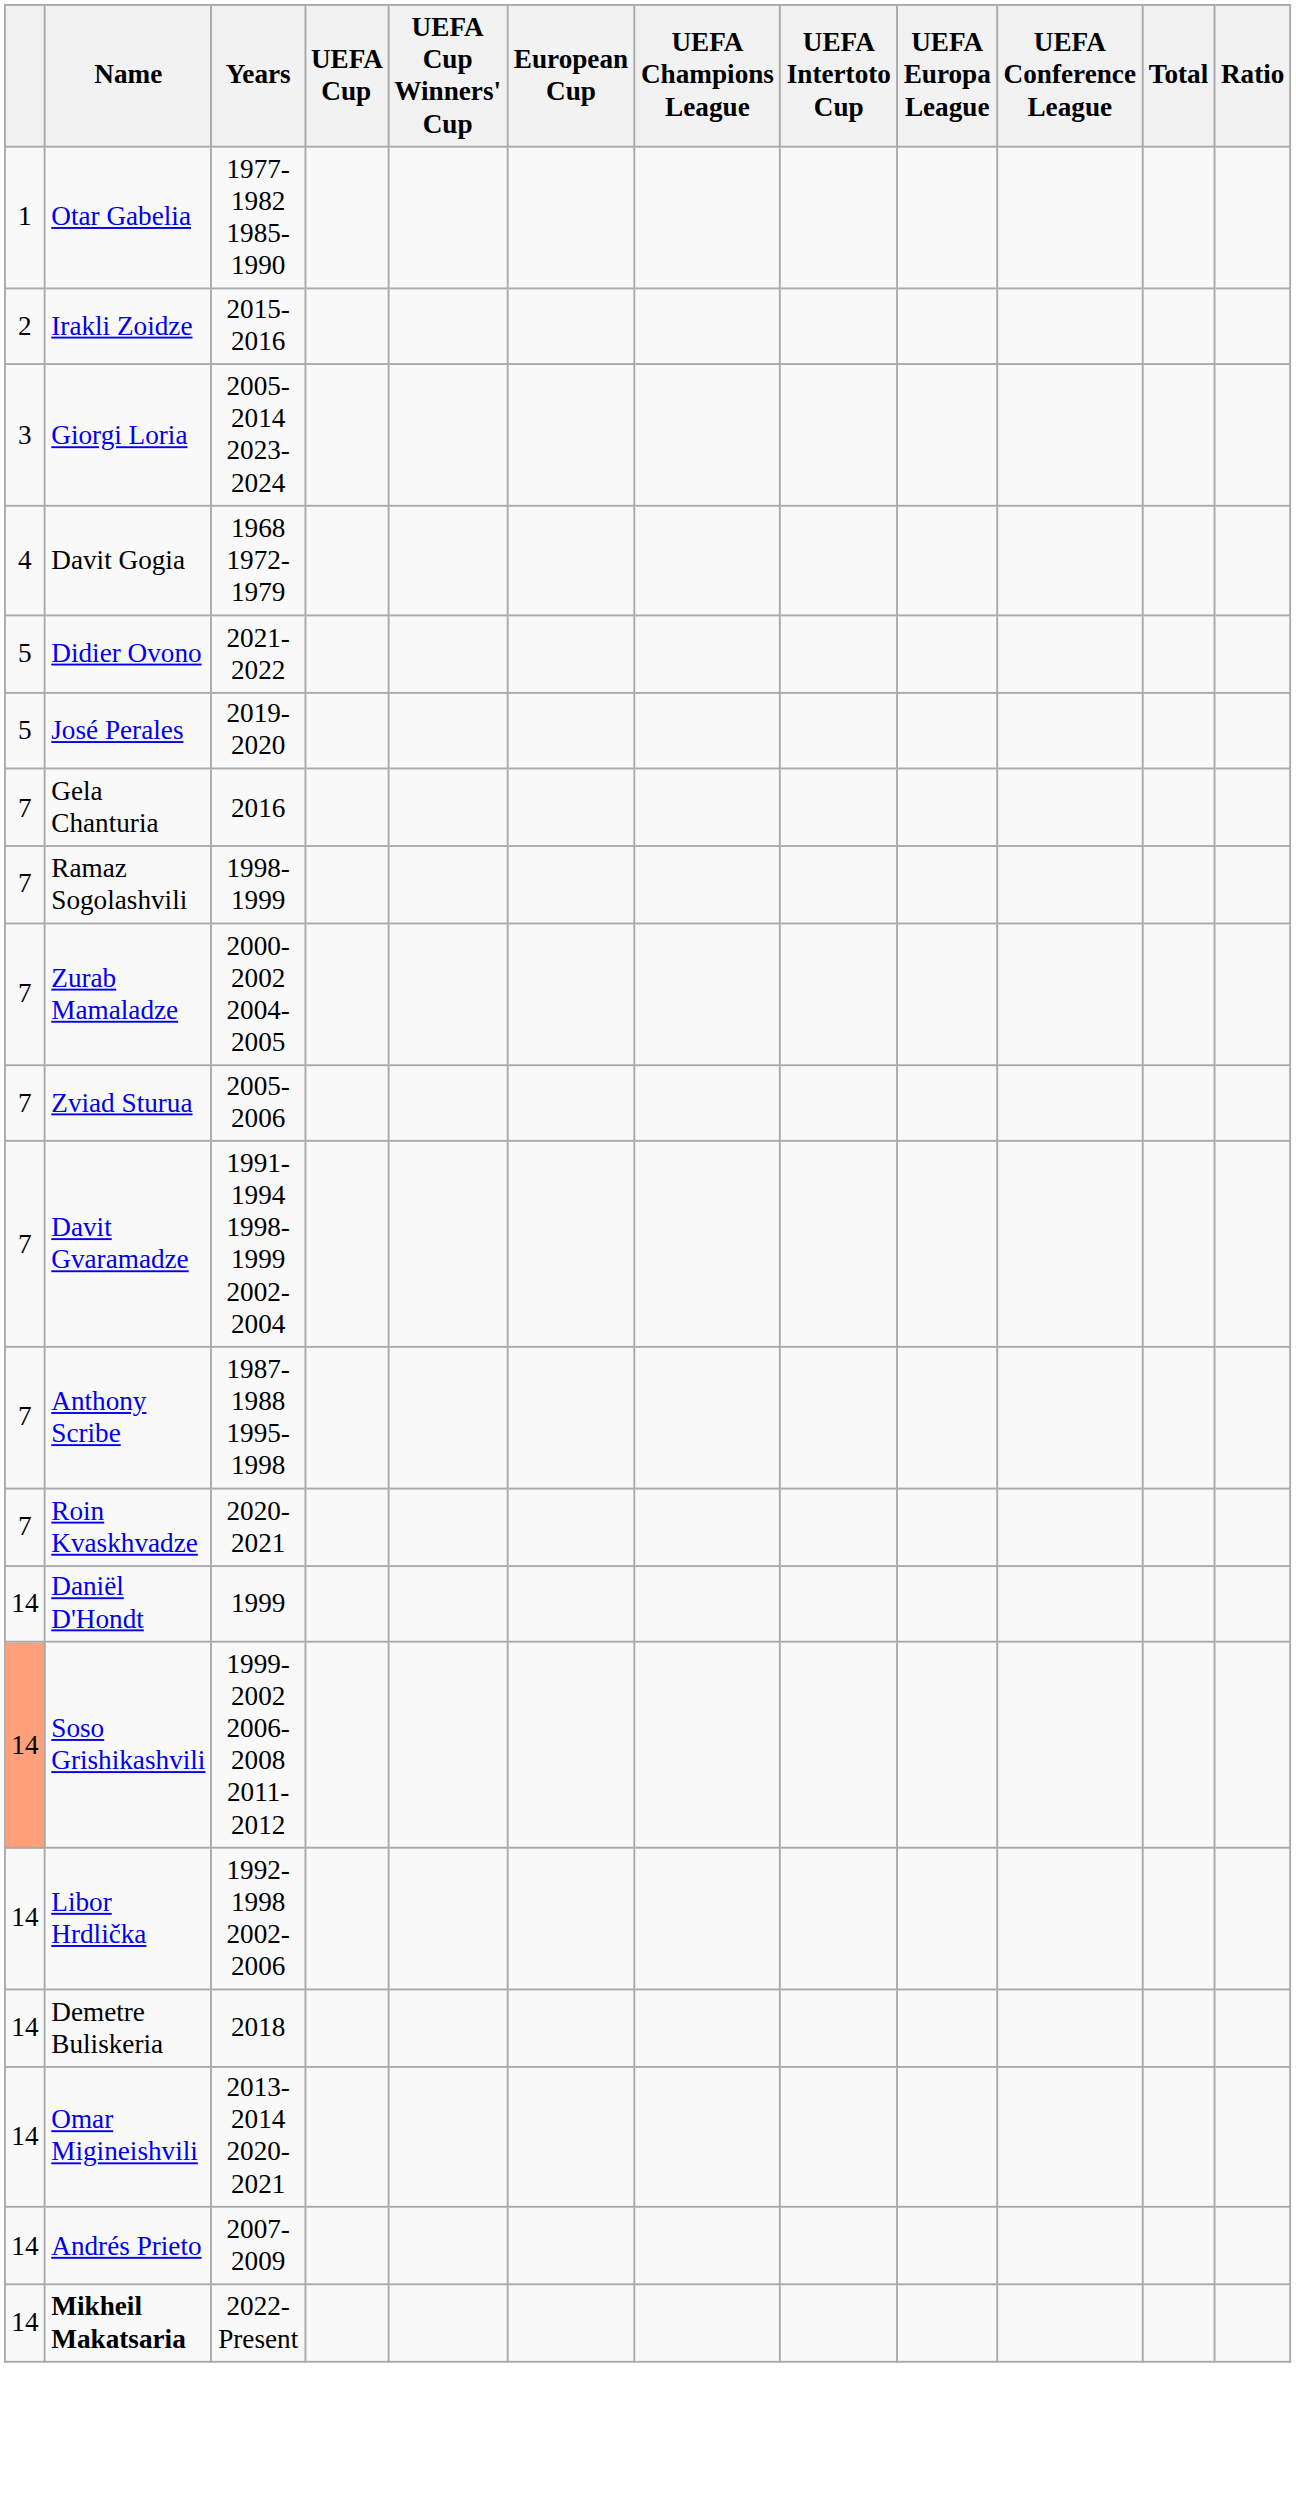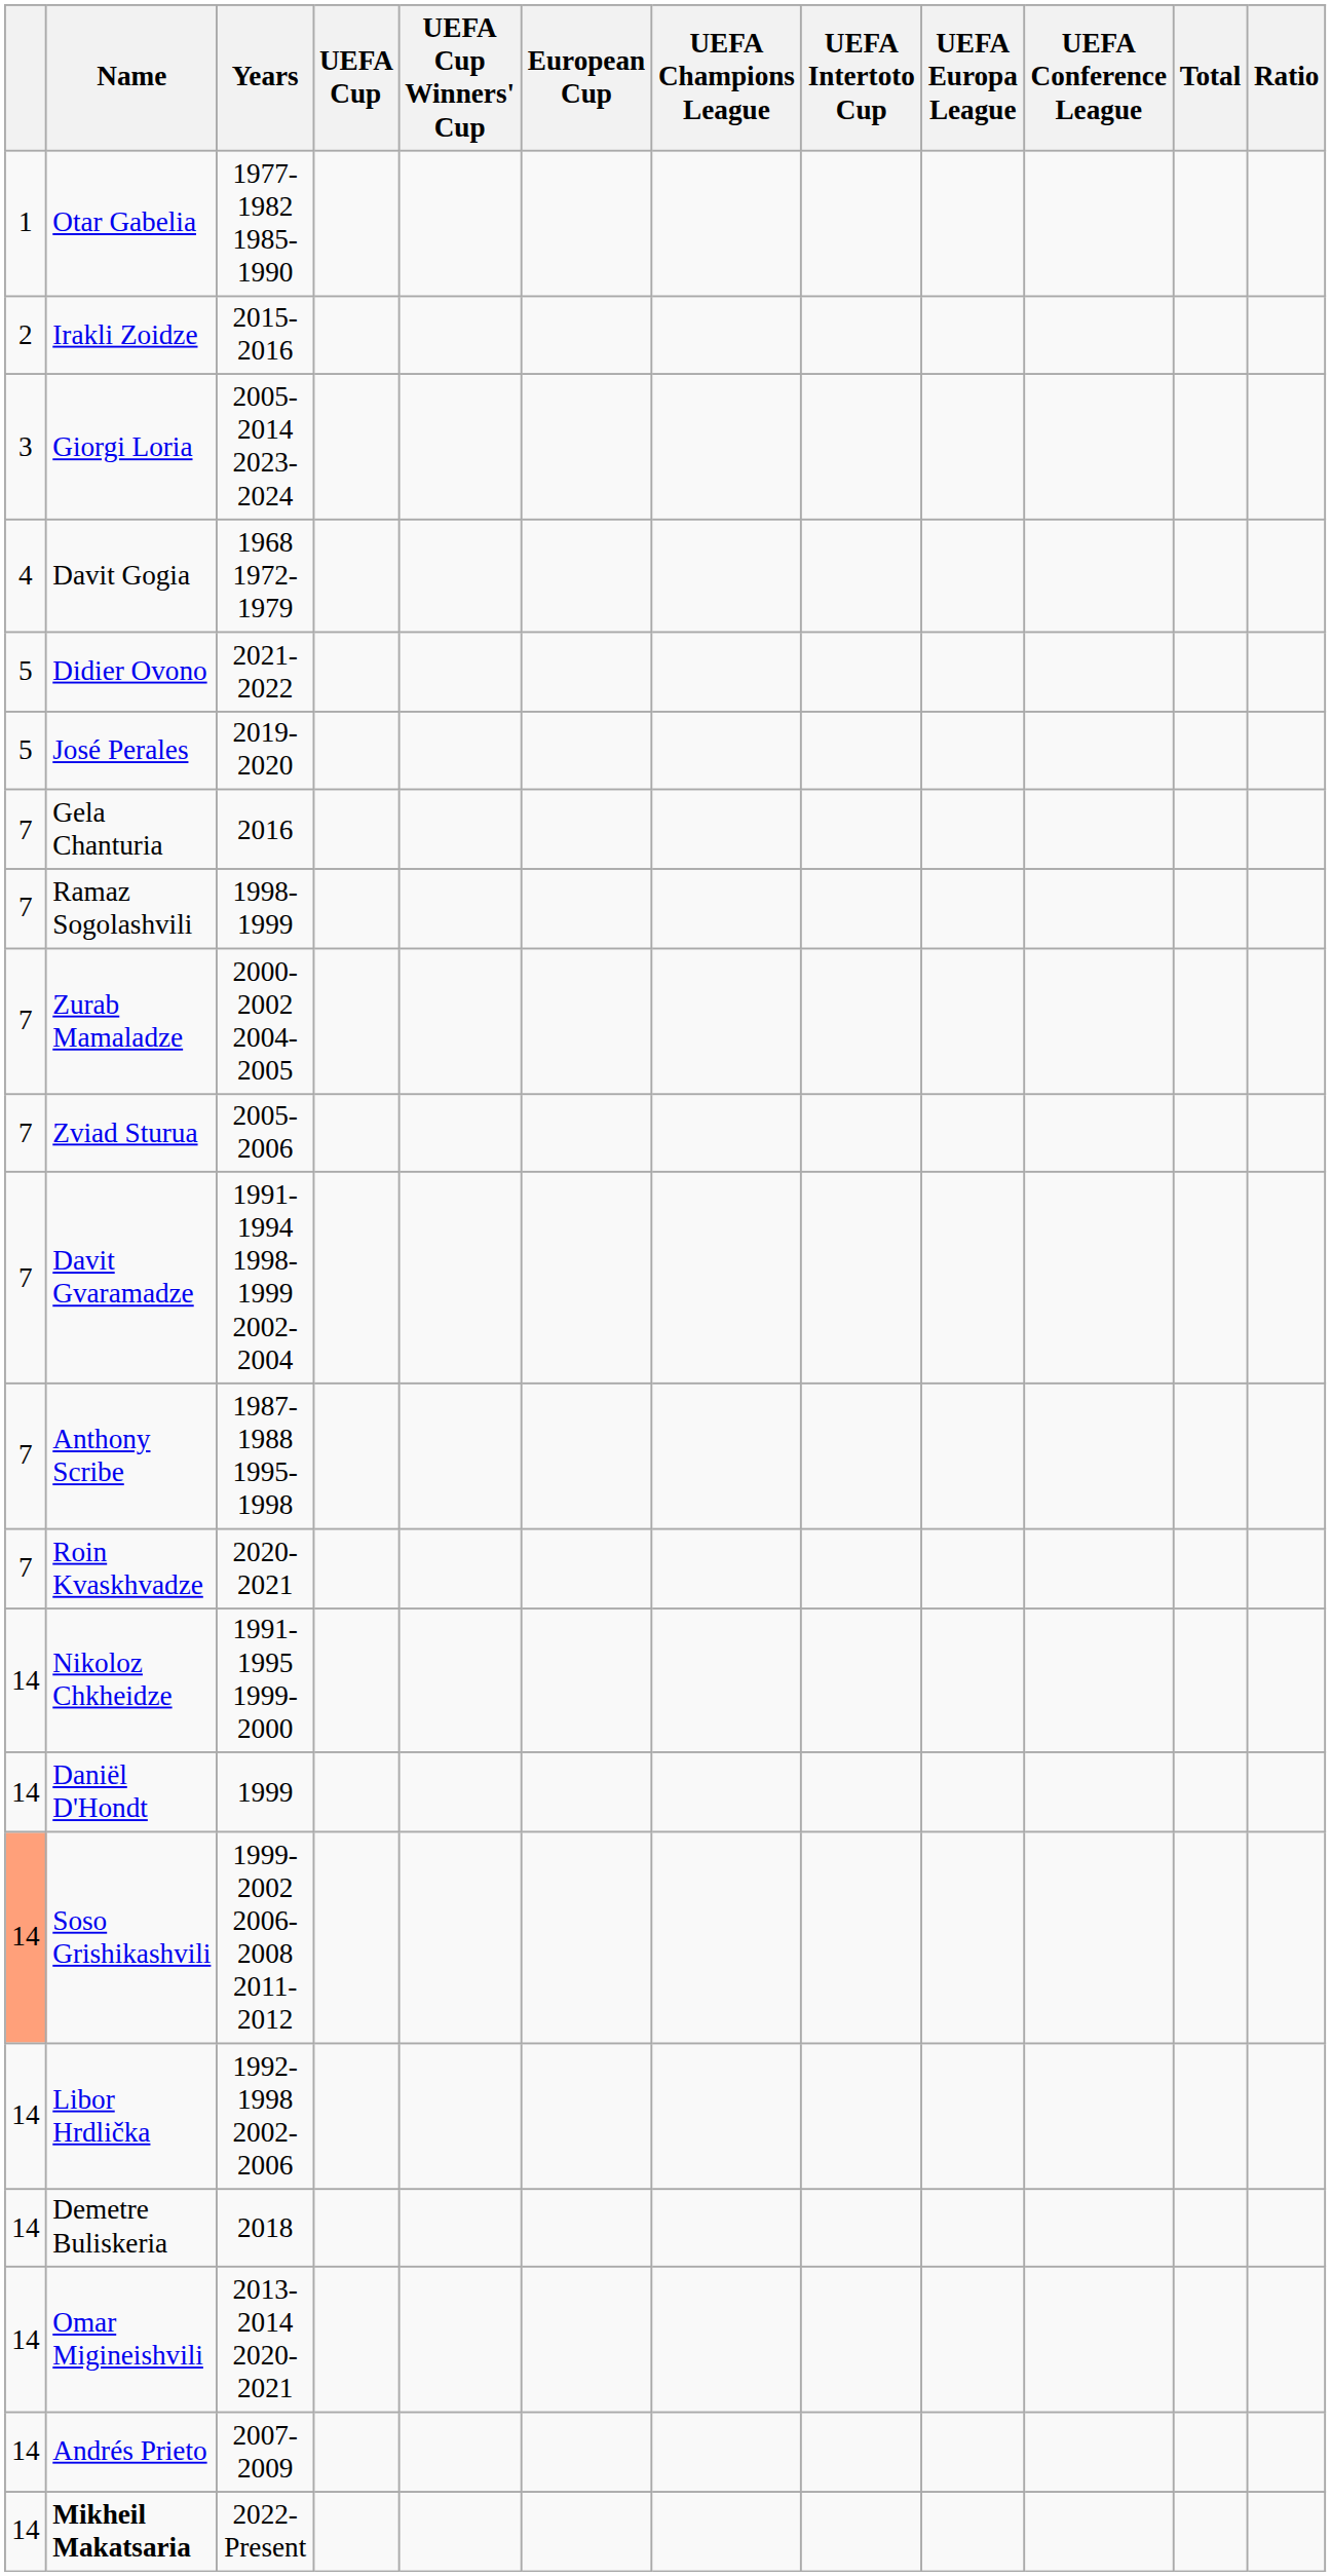+ row: 14 | Nikoloz Chkheidze | 1991-1995 1999-2000
